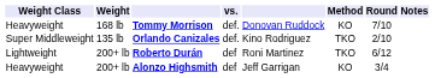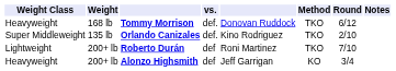Tommy Morrison | Method: KO -> TKO
Tommy Morrison | Round: 7/10 -> 6/12
Roberto Durán | Round: 6/12 -> 7/10
